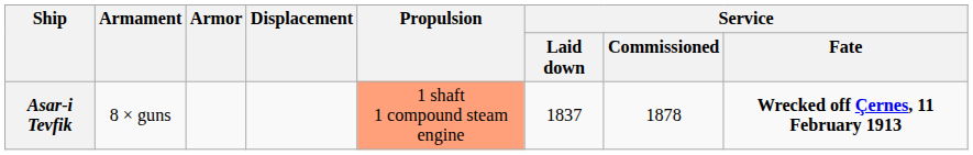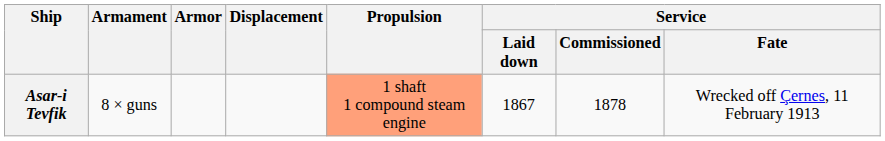Asar-i Tevfik | Service / Laid down: 1837 -> 1867
Asar-i Tevfik | Service / Fate: bold -> normal
